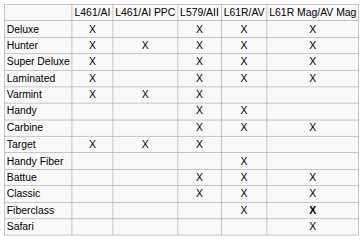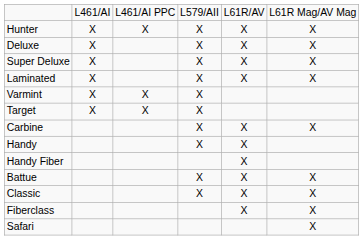rows swapped: Hunter <-> Deluxe
rows swapped: Target <-> Handy
Fiberclass | column 6: bold -> normal
